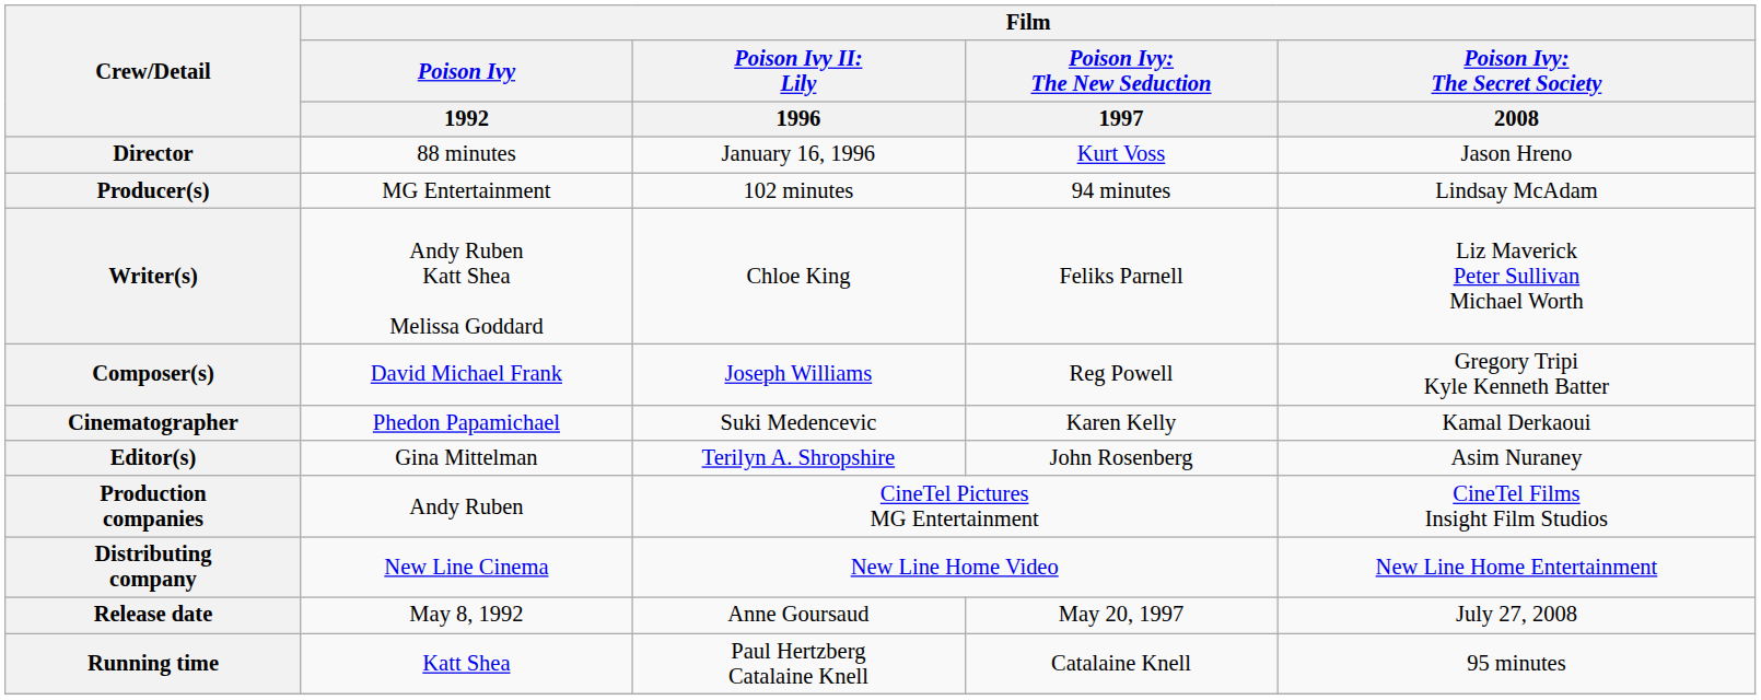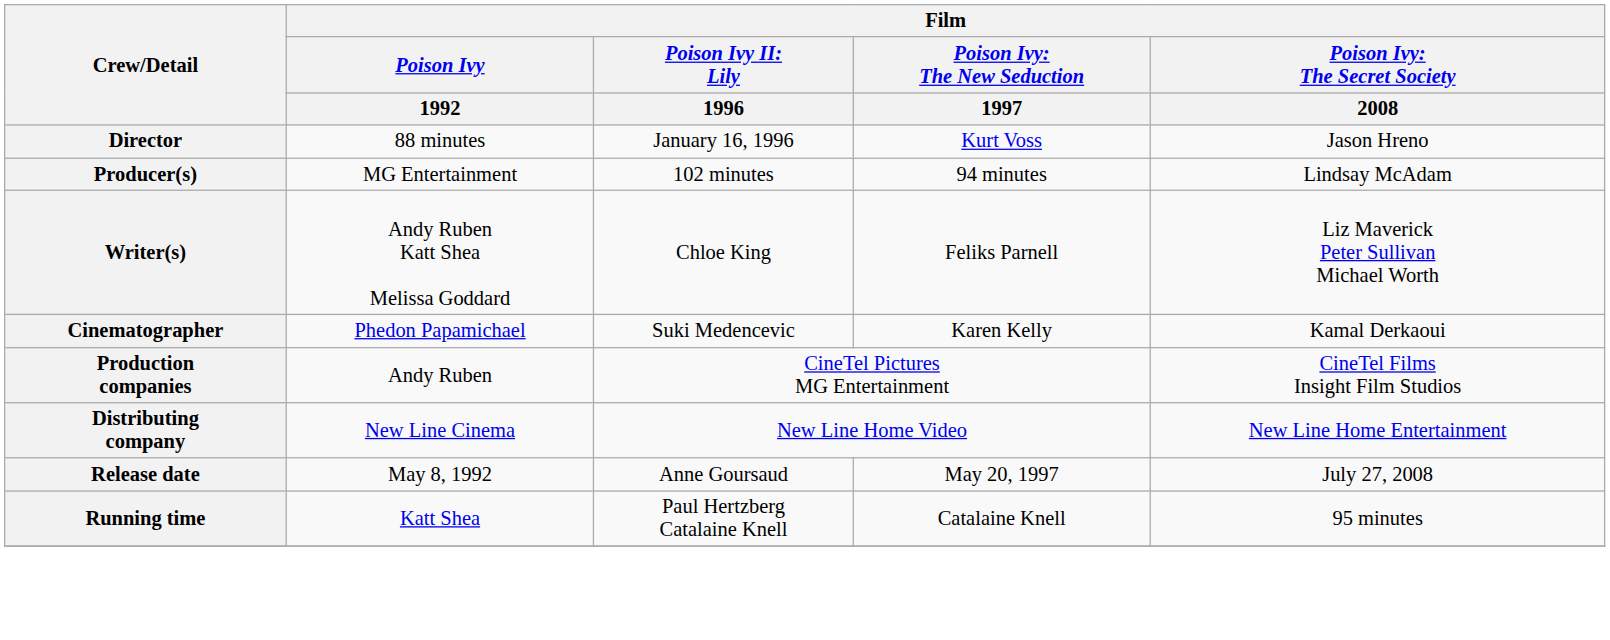- row: Composer(s) | David Michael Frank | Joseph Williams | Reg Powell | Gregory Tripi Kyle Kenneth Batter
- row: Editor(s) | Gina Mittelman | Terilyn A. Shropshire | John Rosenberg | Asim Nuraney
